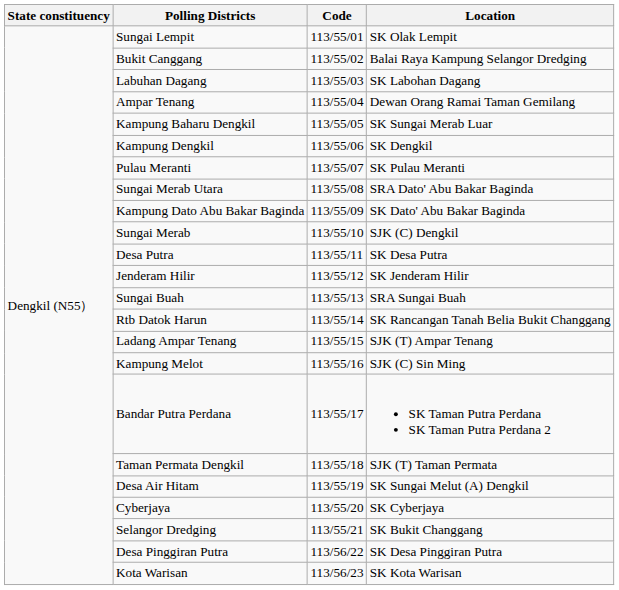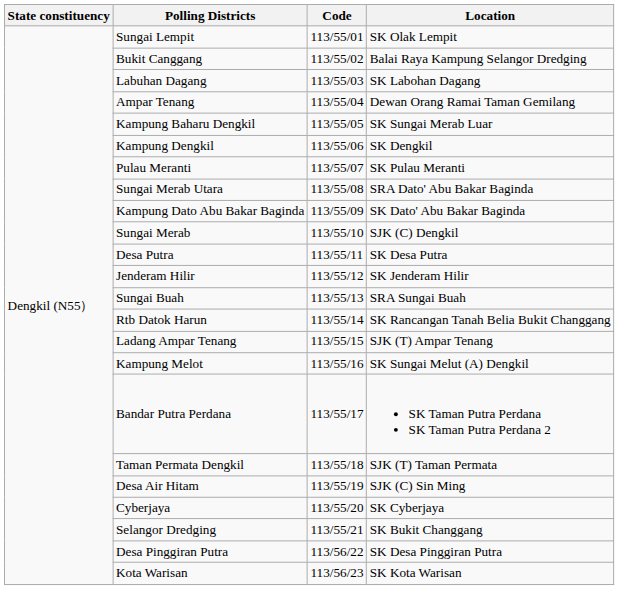Kampung Melot | Location: SJK (C) Sin Ming -> SK Sungai Melut (A) Dengkil
Desa Air Hitam | Location: SK Sungai Melut (A) Dengkil -> SJK (C) Sin Ming
